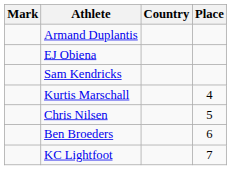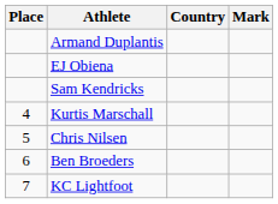columns swapped: Place <-> Mark
